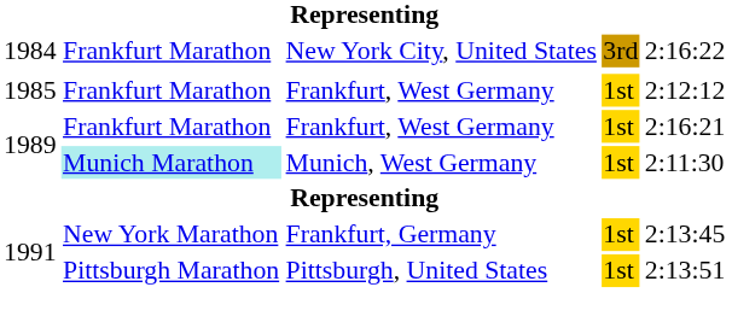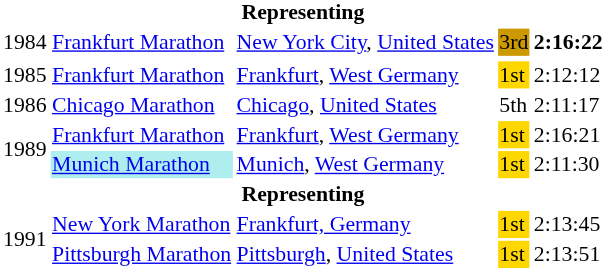New York City, United States | column 5: normal -> bold
+ row: 1986 | Chicago Marathon | Chicago, United States | 5th | 2:11:17
